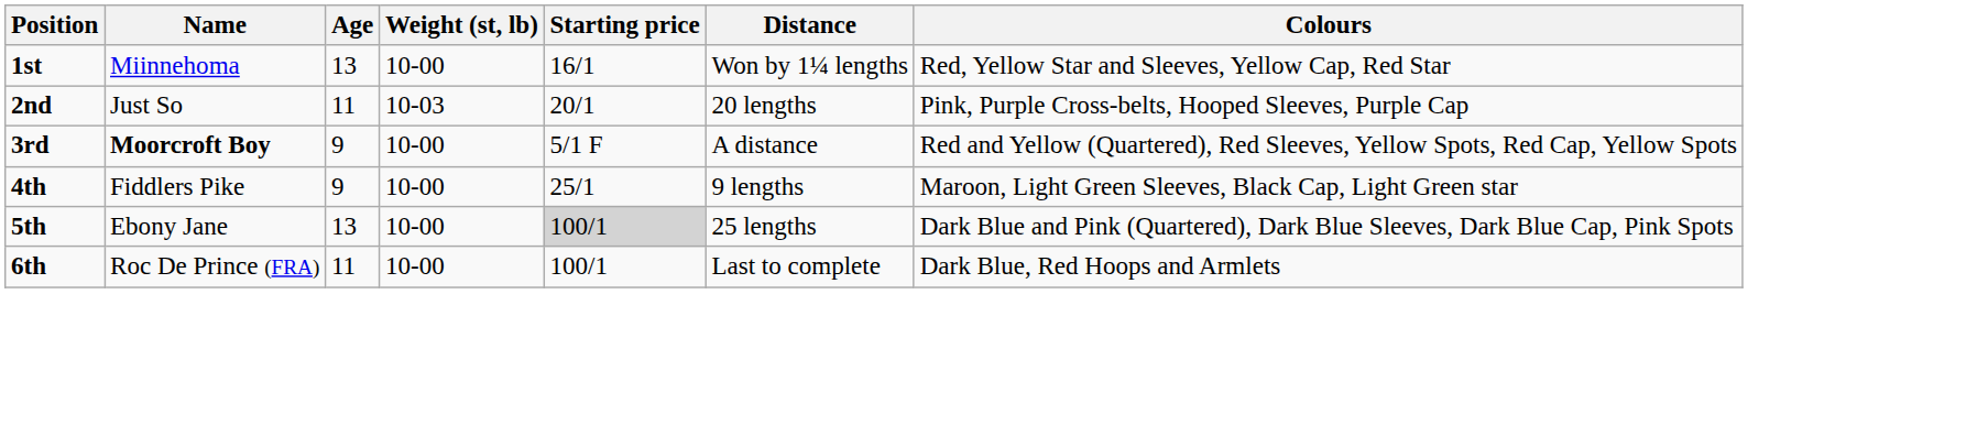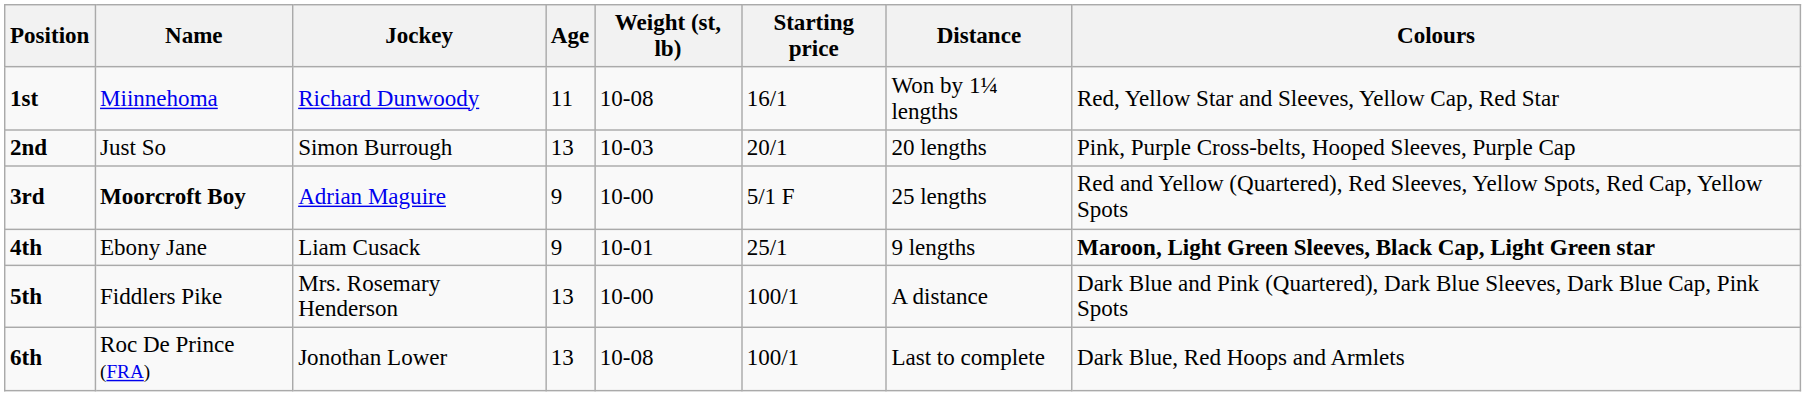+ column: Jockey | Richard Dunwoody | Simon Burrough | Adrian Maguire | Liam Cusack | Mrs. Rosemary Henderson | Jonothan Lower
1st | Age: 13 -> 11
1st | Weight (st, lb): 10-00 -> 10-08
2nd | Age: 11 -> 13
3rd | Distance: A distance -> 25 lengths
4th | Name: Fiddlers Pike -> Ebony Jane
4th | Weight (st, lb): 10-00 -> 10-01
4th | Colours: normal -> bold
5th | Name: Ebony Jane -> Fiddlers Pike
5th | Starting price: lightgrey background -> no background
5th | Distance: 25 lengths -> A distance
6th | Age: 11 -> 13
6th | Weight (st, lb): 10-00 -> 10-08
